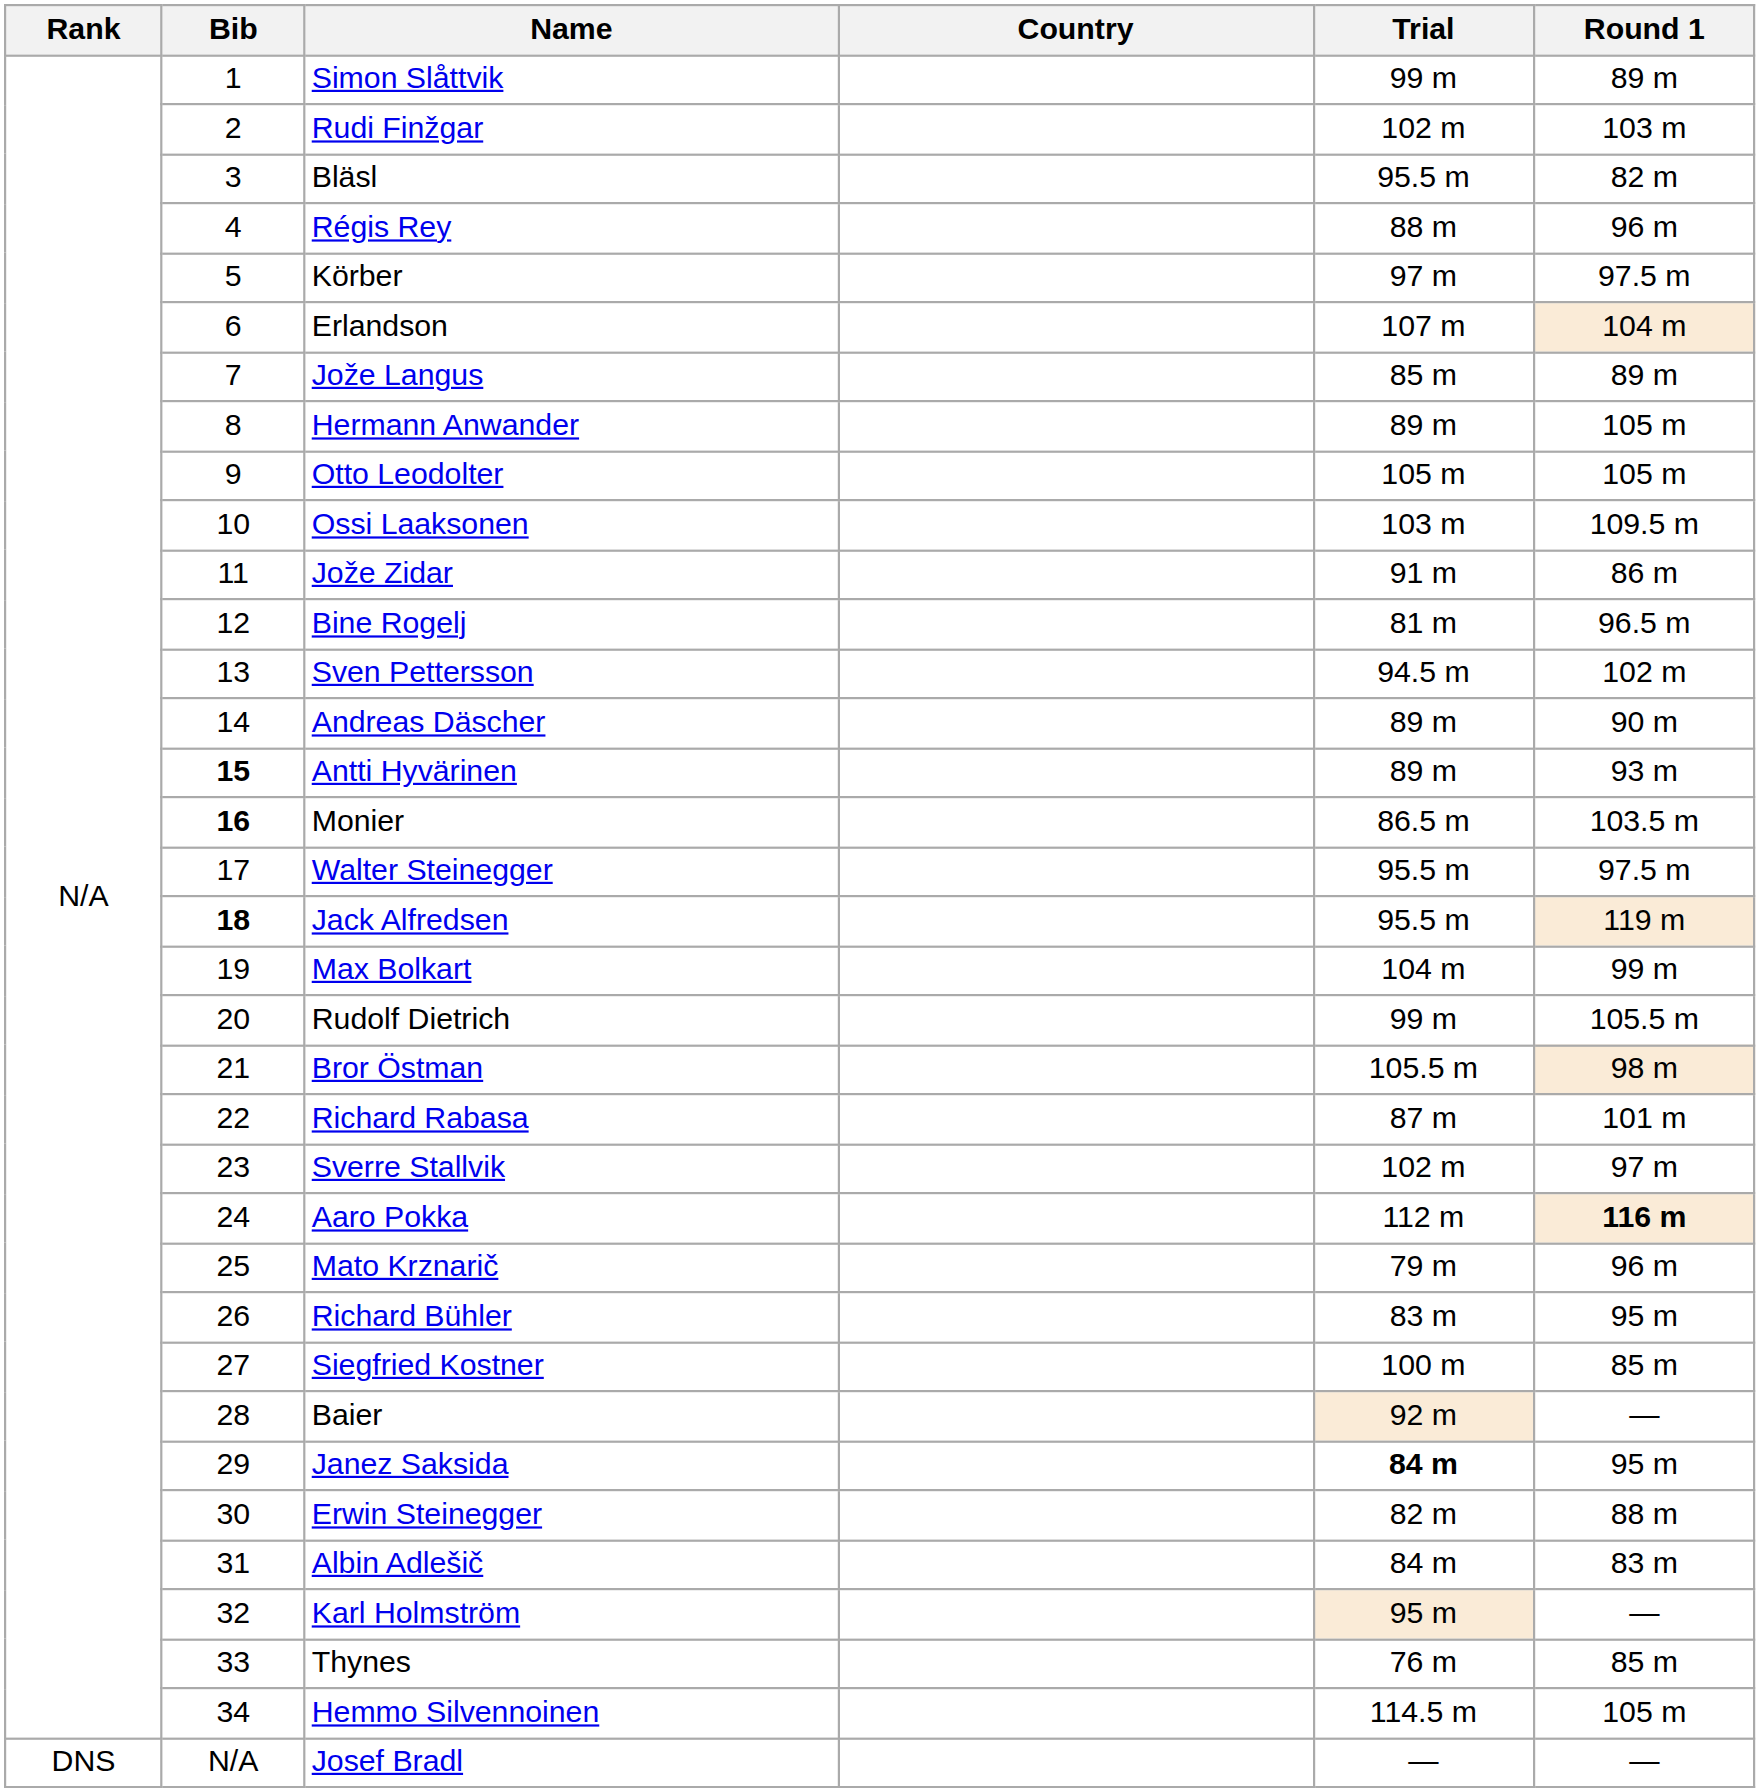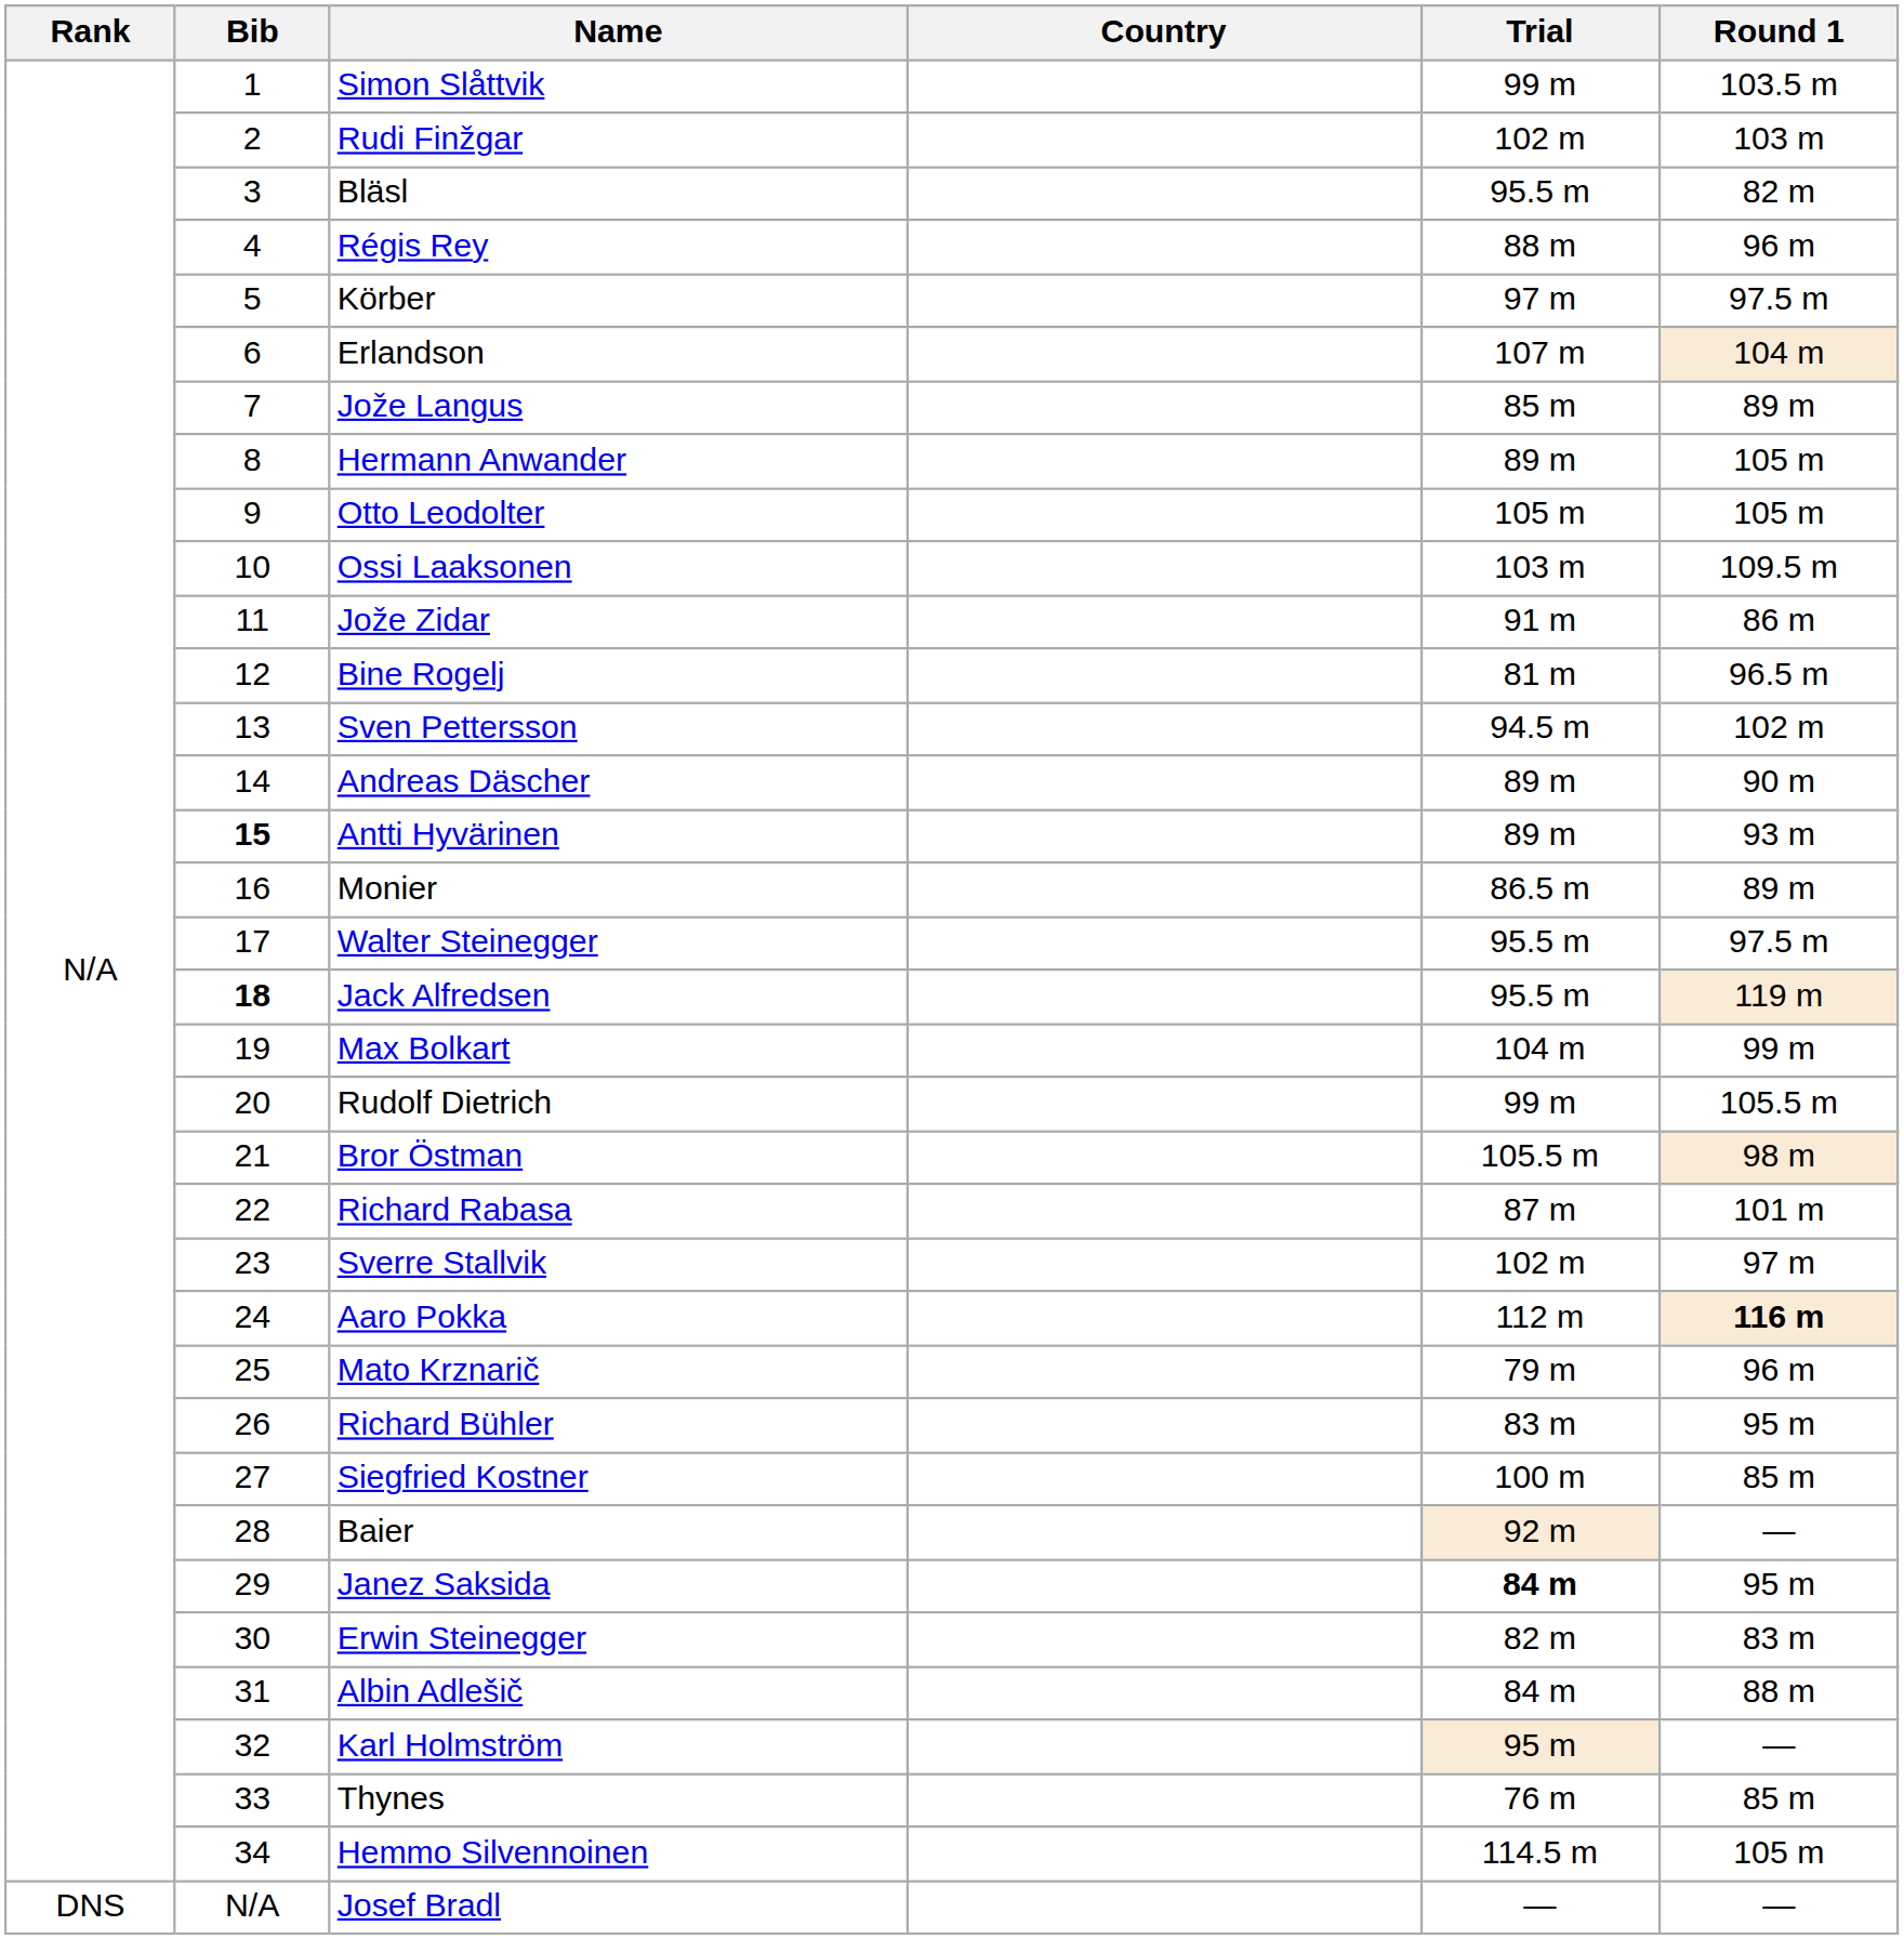Simon Slåttvik | Round 1: 89 m -> 103.5 m
Monier | Bib: bold -> normal
Monier | Round 1: 103.5 m -> 89 m
Erwin Steinegger | Round 1: 88 m -> 83 m
Albin Adlešič | Round 1: 83 m -> 88 m
